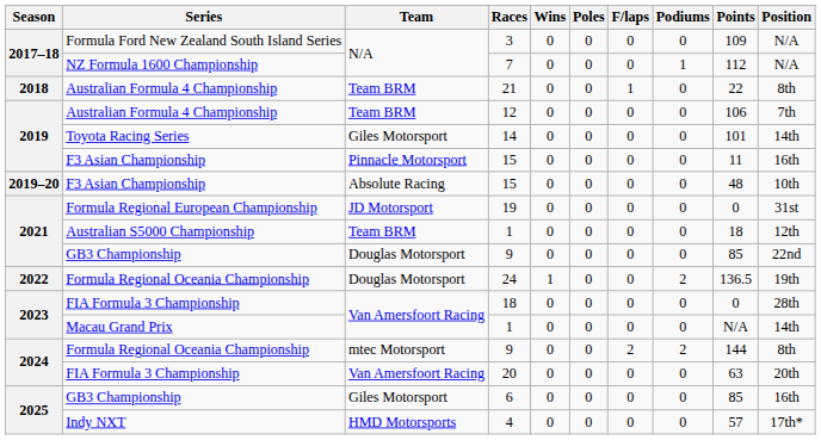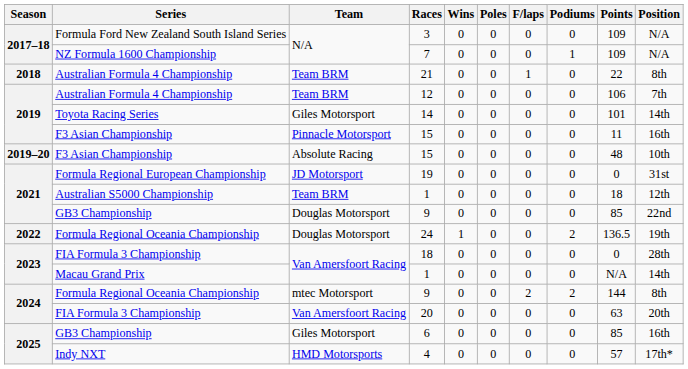7 | Points: 112 -> 109
